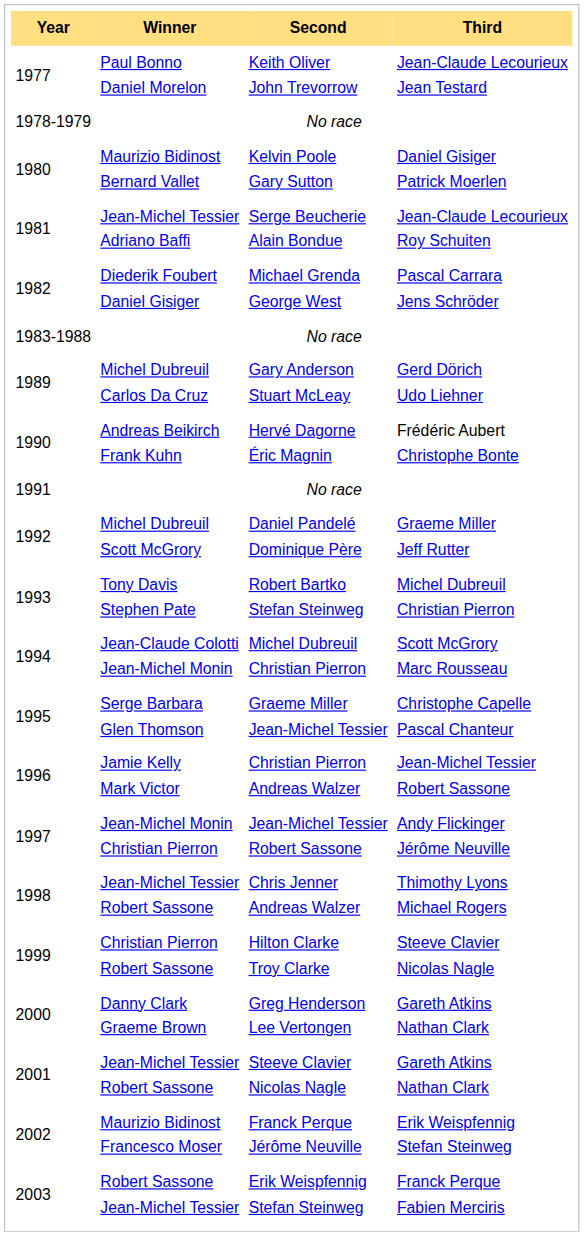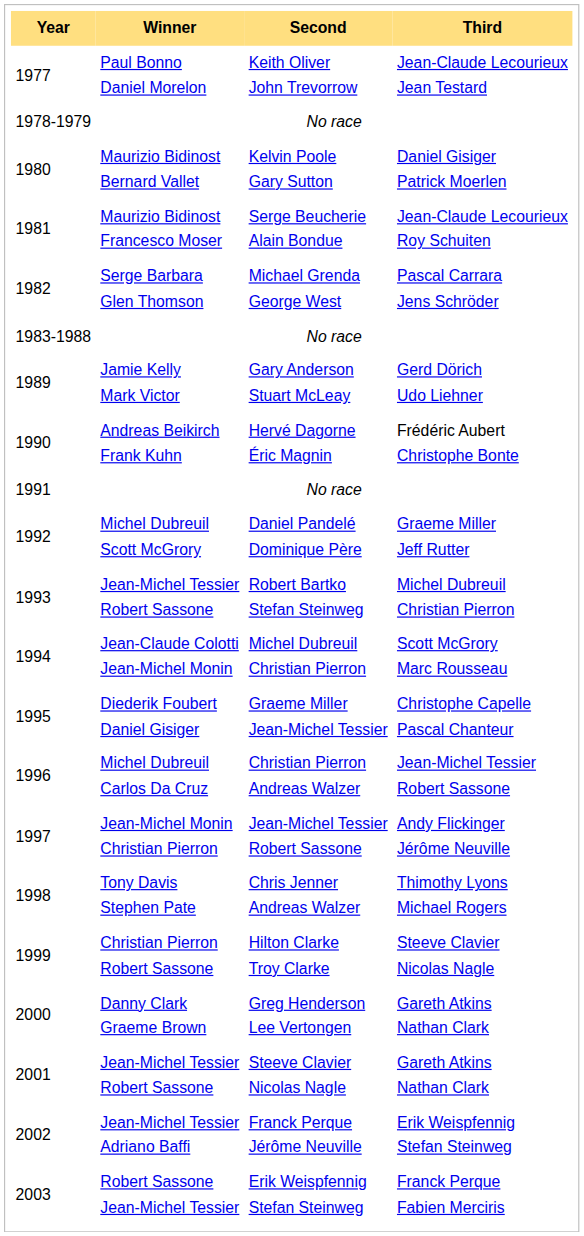Serge Beucherie Alain Bondue | Winner: Jean-Michel Tessier Adriano Baffi -> Maurizio Bidinost Francesco Moser
Michael Grenda George West | Winner: Diederik Foubert Daniel Gisiger -> Serge Barbara Glen Thomson
Gary Anderson Stuart McLeay | Winner: Michel Dubreuil Carlos Da Cruz -> Jamie Kelly Mark Victor
Robert Bartko Stefan Steinweg | Winner: Tony Davis Stephen Pate -> Jean-Michel Tessier Robert Sassone
Graeme Miller Jean-Michel Tessier | Winner: Serge Barbara Glen Thomson -> Diederik Foubert Daniel Gisiger
Christian Pierron Andreas Walzer | Winner: Jamie Kelly Mark Victor -> Michel Dubreuil Carlos Da Cruz
Chris Jenner Andreas Walzer | Winner: Jean-Michel Tessier Robert Sassone -> Tony Davis Stephen Pate
Franck Perque Jérôme Neuville | Winner: Maurizio Bidinost Francesco Moser -> Jean-Michel Tessier Adriano Baffi
